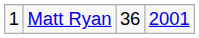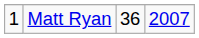Matt Ryan | column 4: 2001 -> 2007
